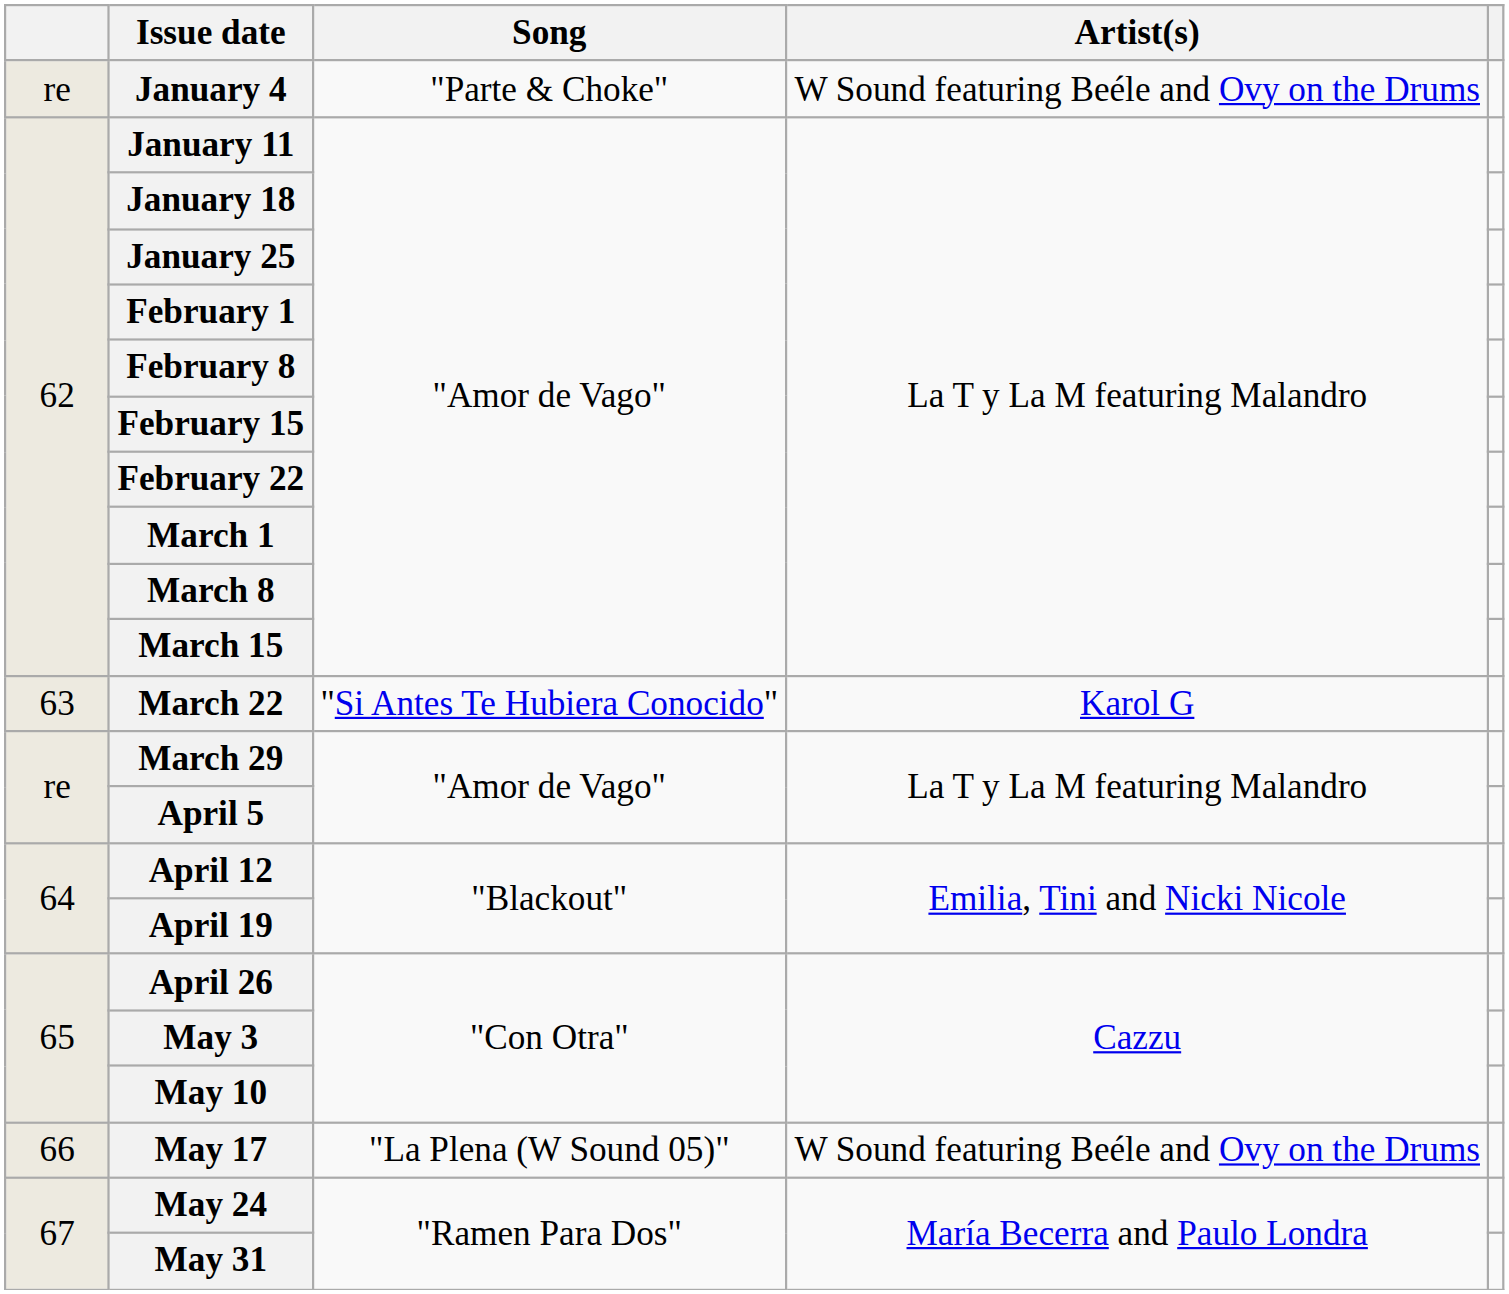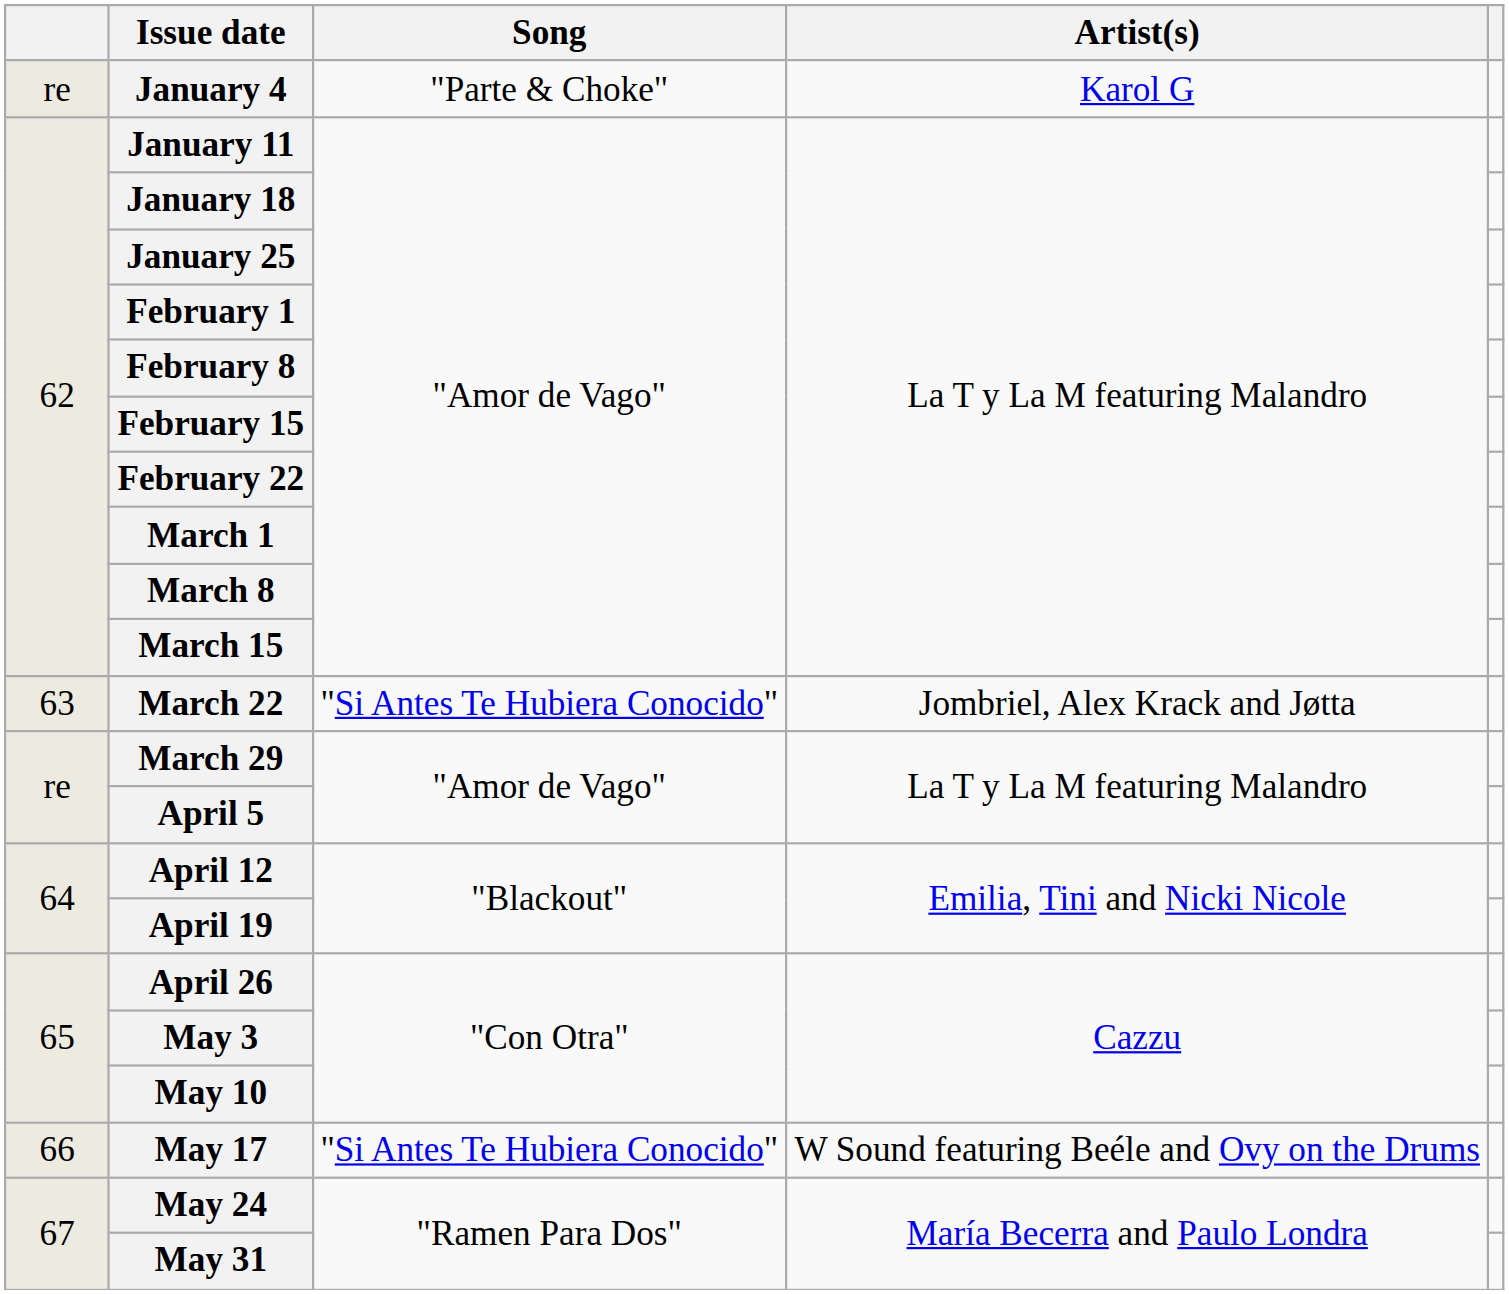January 4 | Artist(s): W Sound featuring Beéle and Ovy on the Drums -> Karol G
March 22 | Artist(s): Karol G -> Jombriel, Alex Krack and Jøtta
May 17 | Song: "La Plena (W Sound 05)" -> "Si Antes Te Hubiera Conocido"
